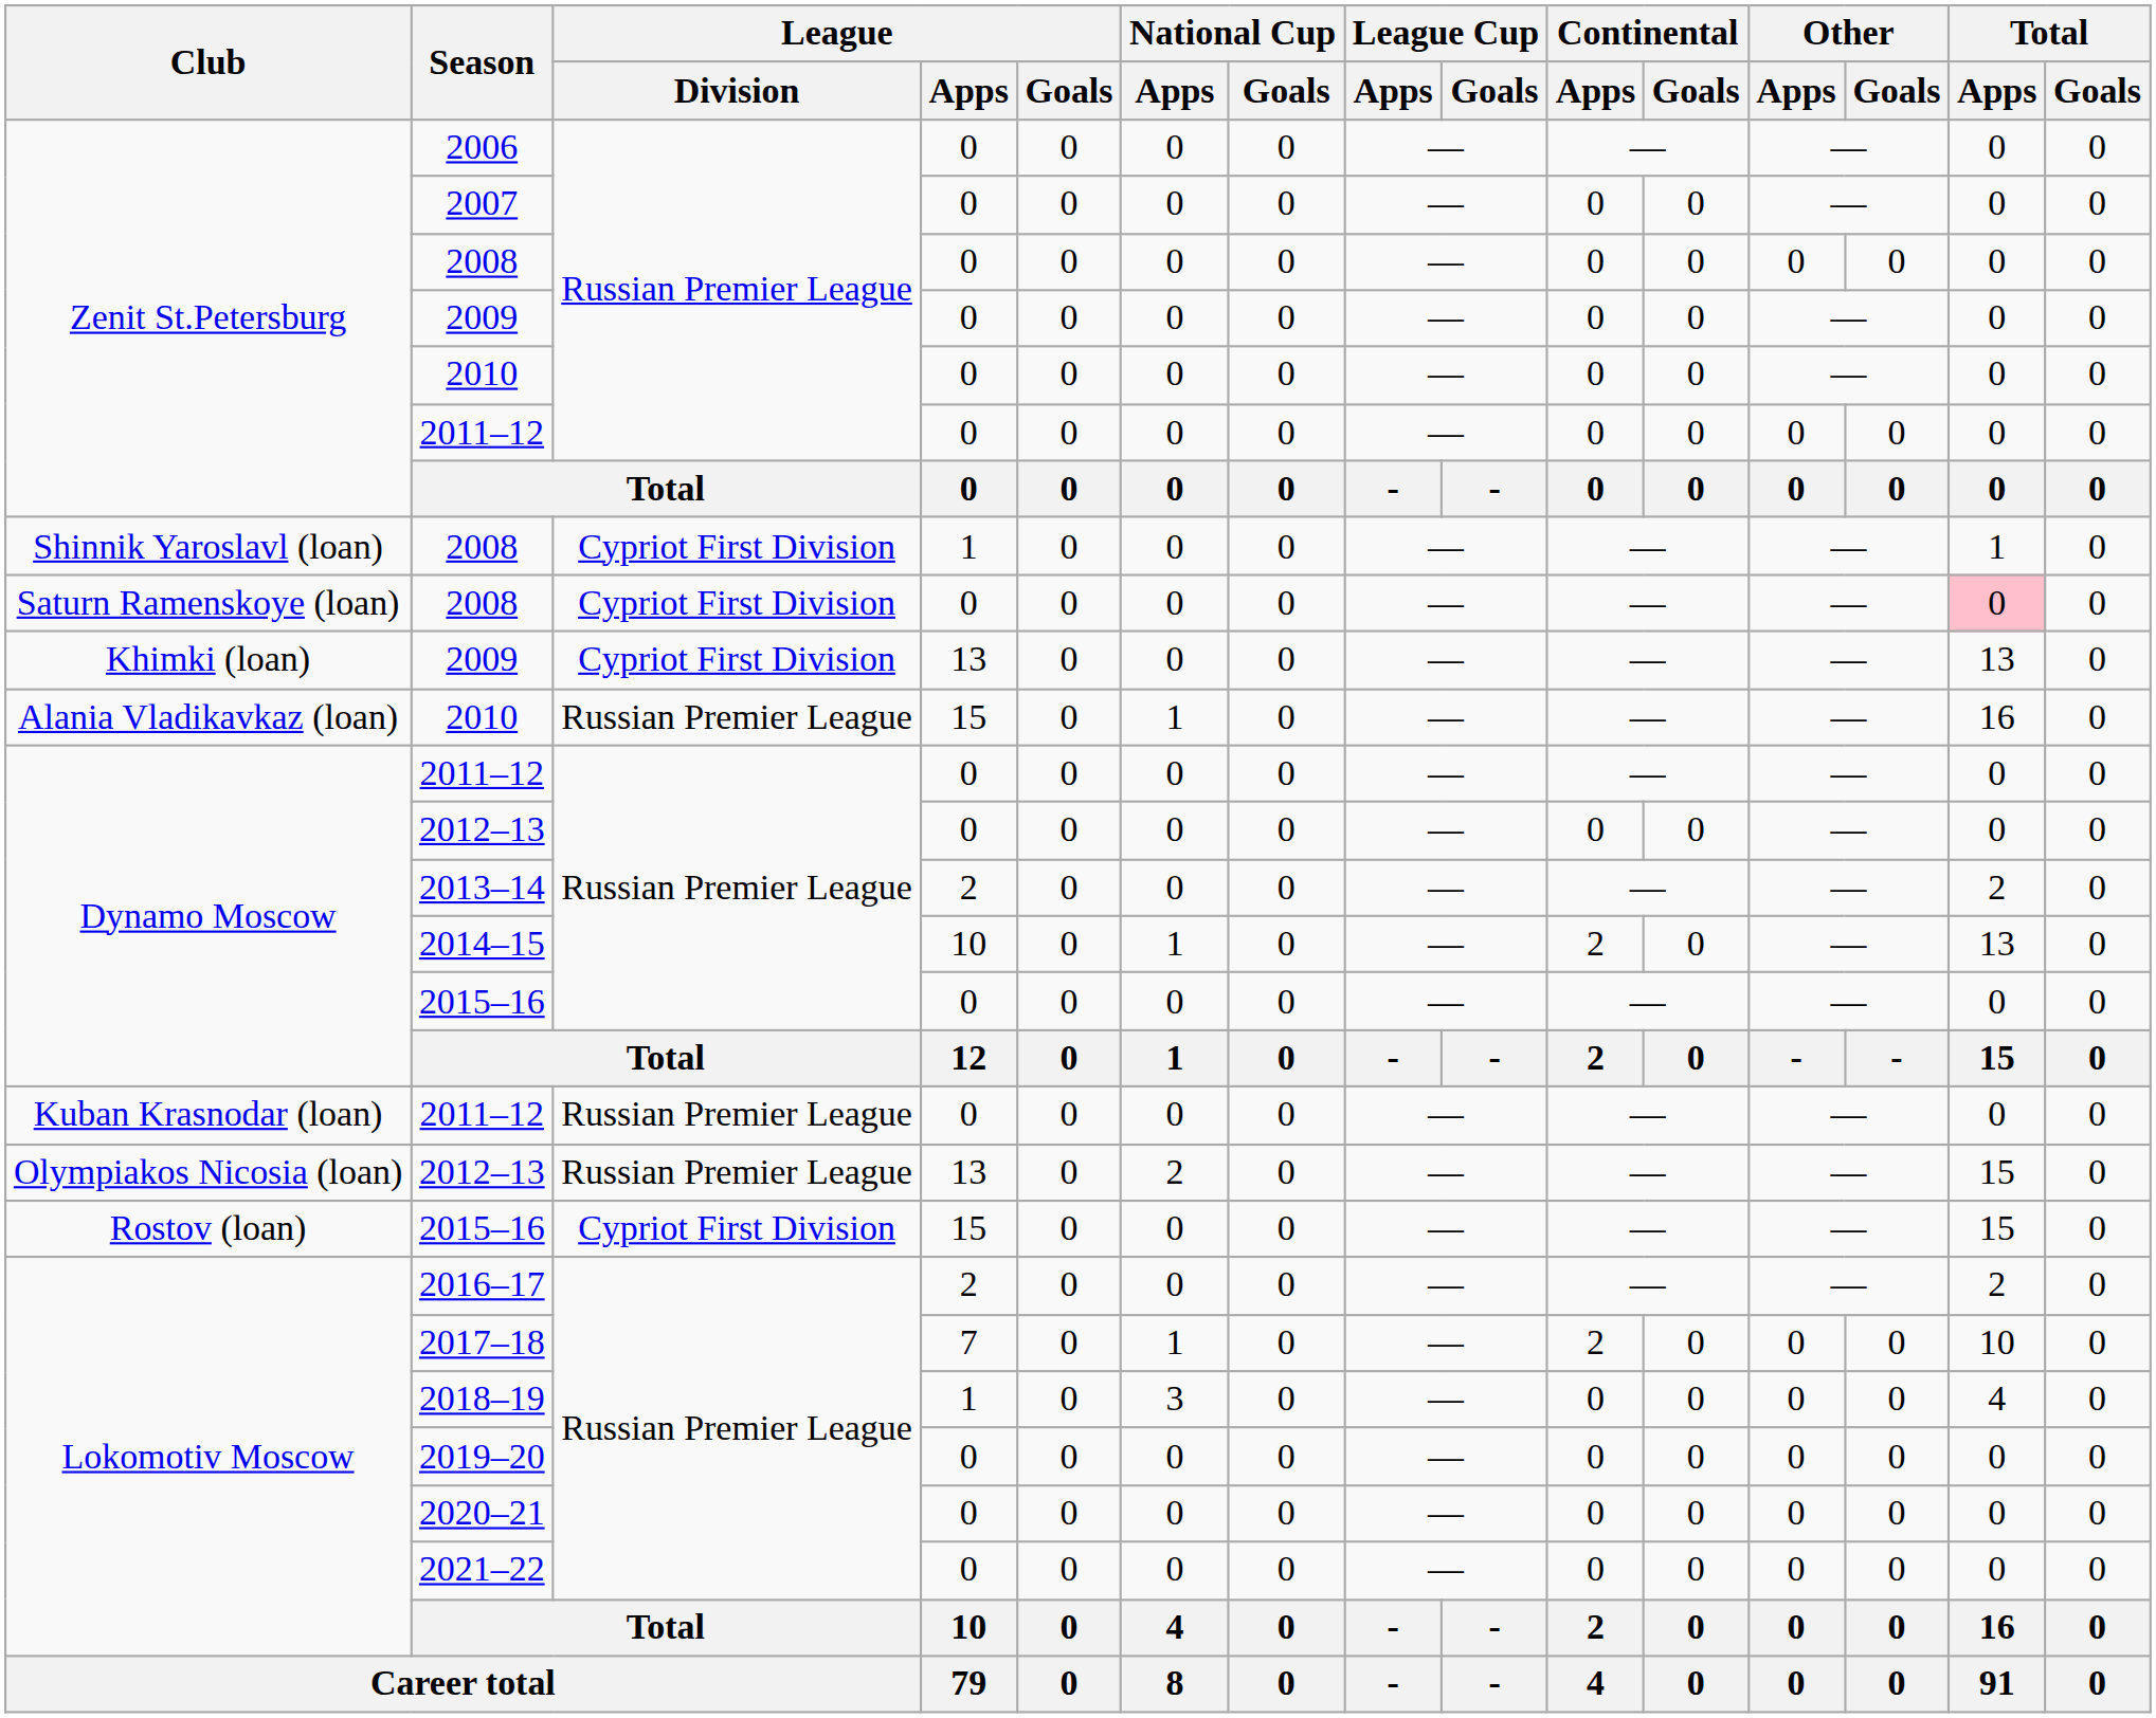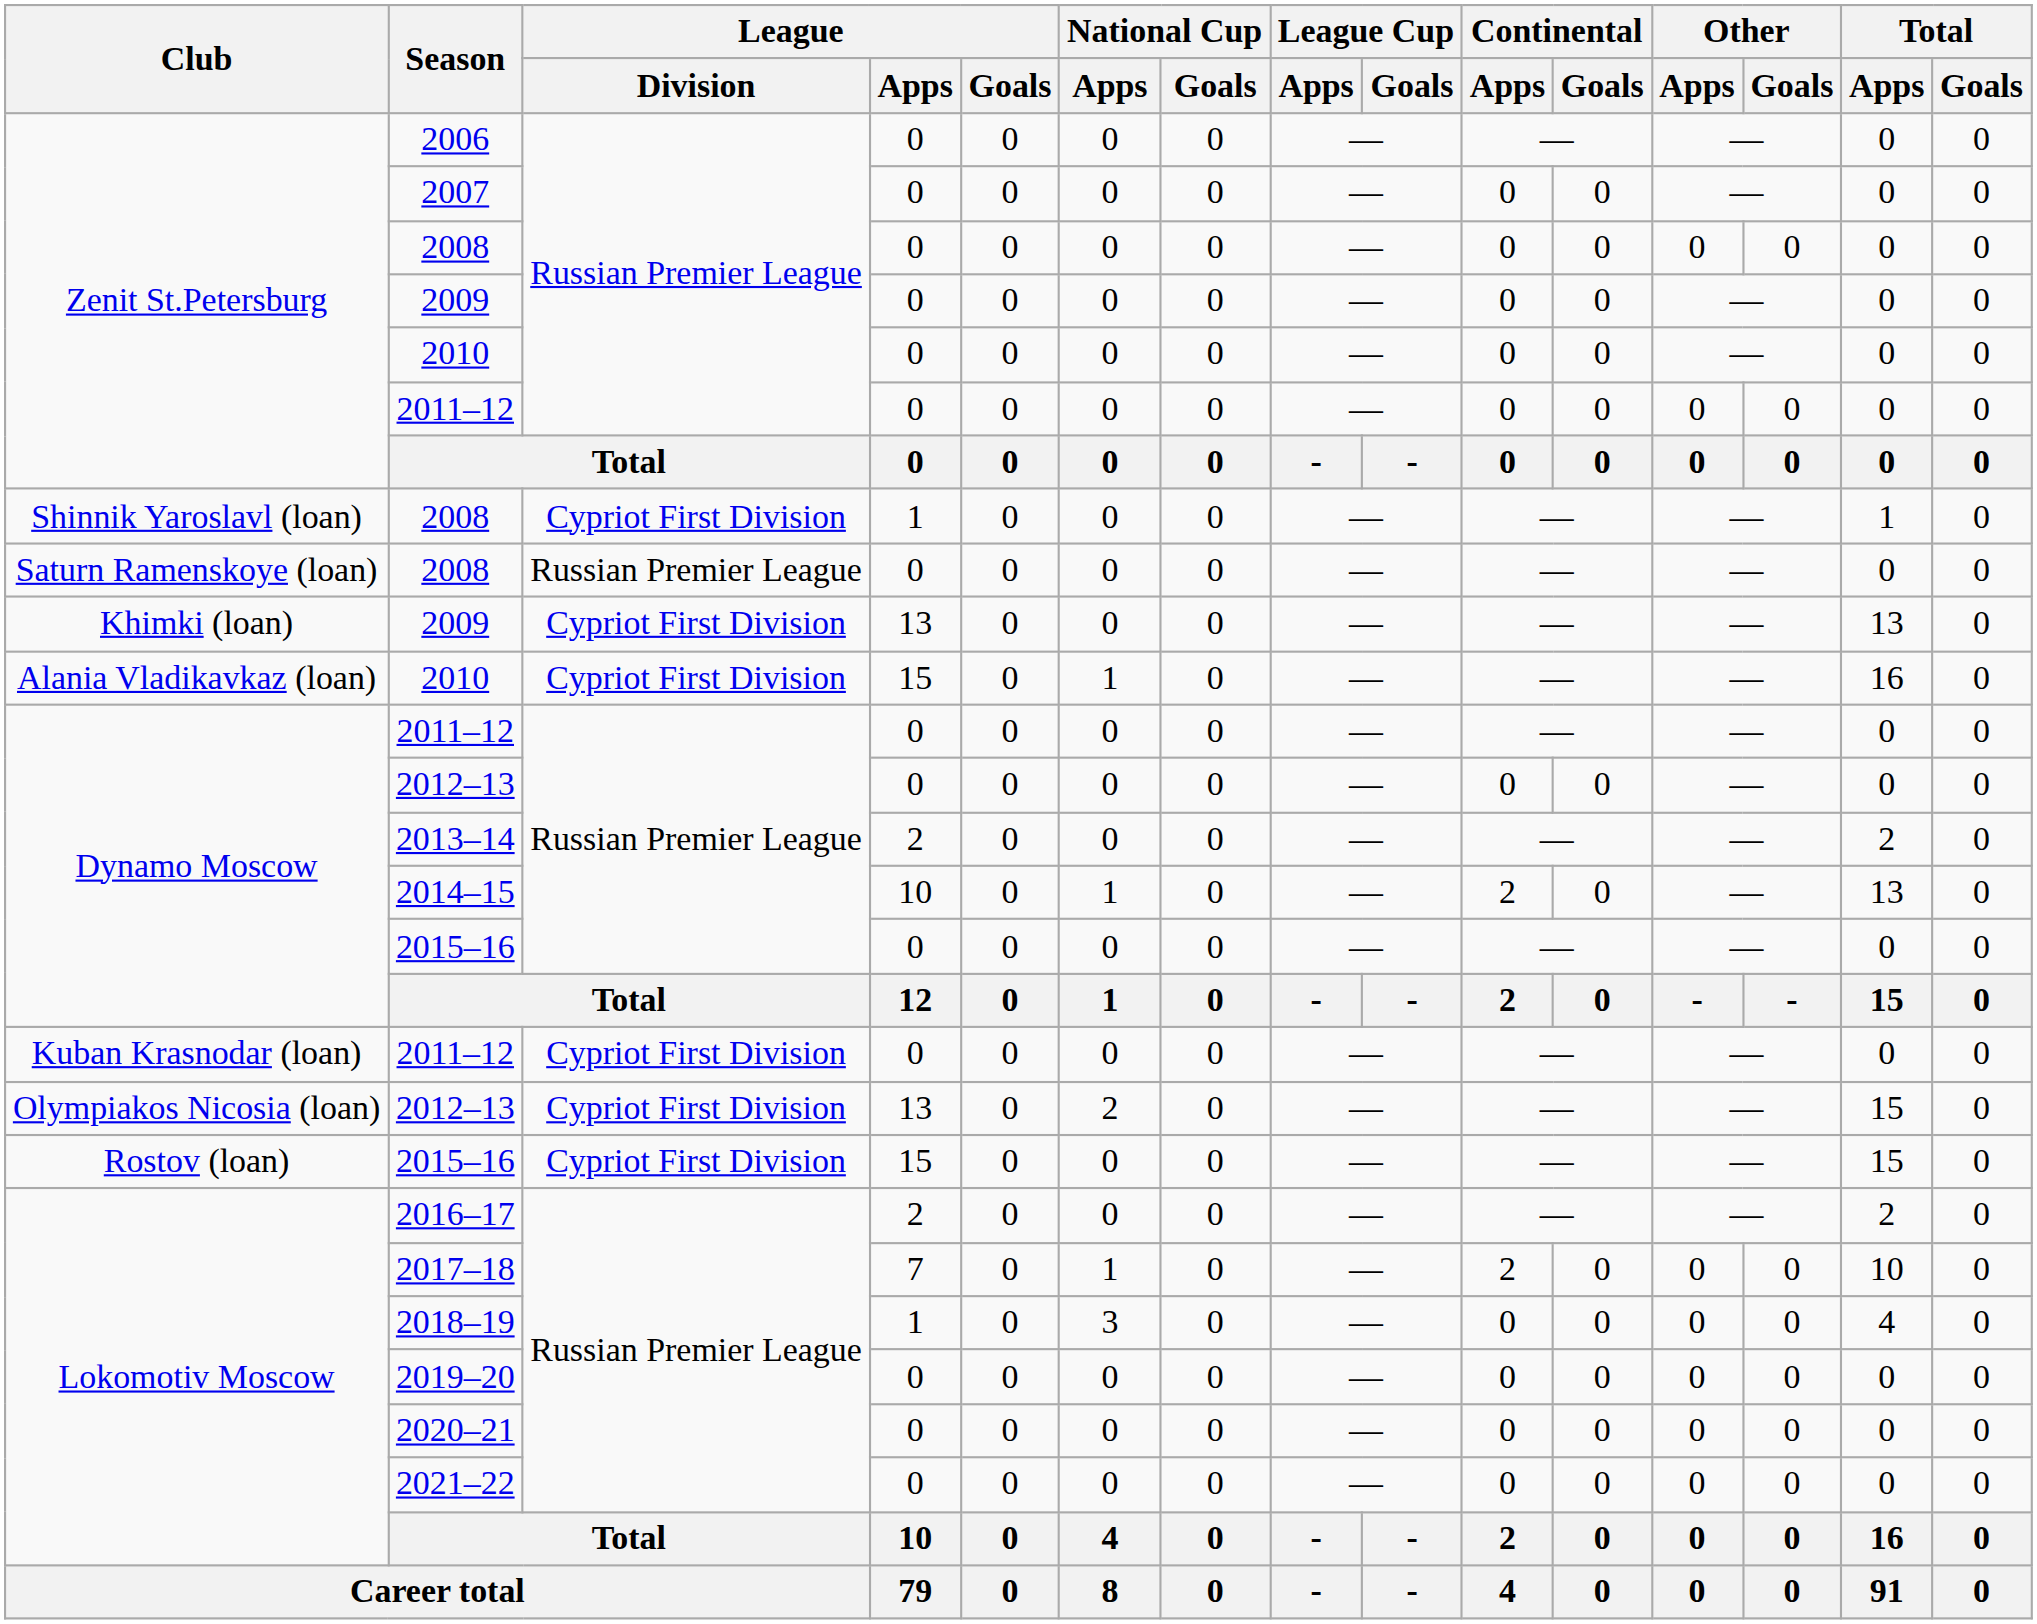Saturn Ramenskoye (loan) / 2008 | League / Division: Cypriot First Division -> Russian Premier League
Saturn Ramenskoye (loan) / 2008 | Total / Apps: pink background -> no background
Alania Vladikavkaz (loan) / 2010 | League / Division: Russian Premier League -> Cypriot First Division
Kuban Krasnodar (loan) / 2011–12 | League / Division: Russian Premier League -> Cypriot First Division
Olympiakos Nicosia (loan) / 2012–13 | League / Division: Russian Premier League -> Cypriot First Division
